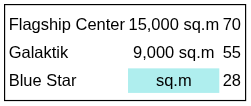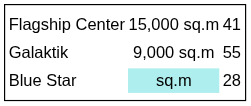Flagship Center | column 3: 70 -> 41
